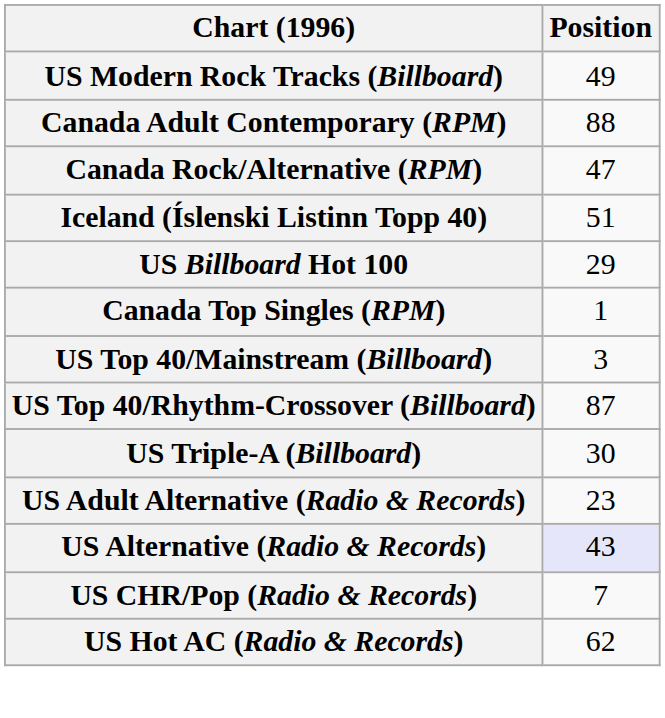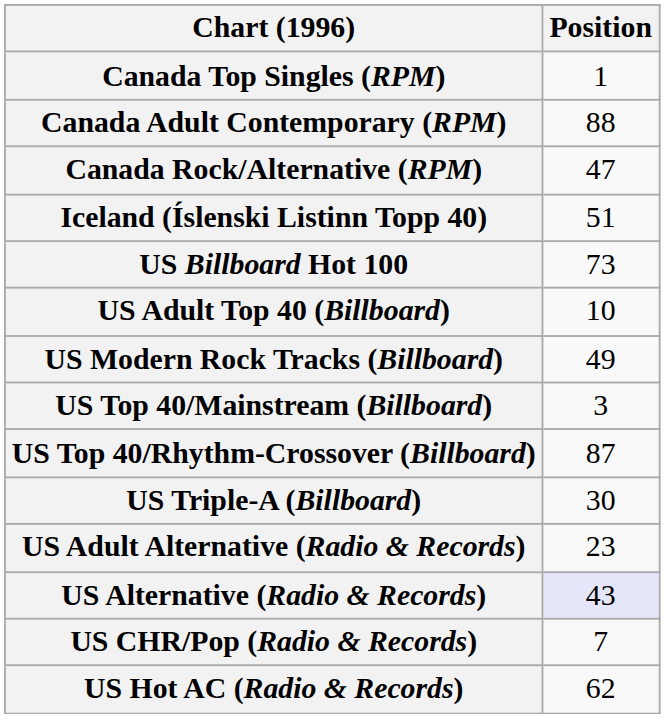rows swapped: Canada Top Singles (RPM) <-> US Modern Rock Tracks (Billboard)
US Billboard Hot 100 | Position: 29 -> 73
+ row: US Adult Top 40 (Billboard) | 10
